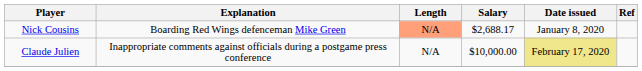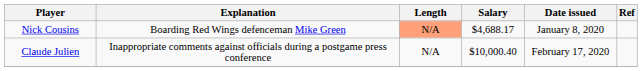Nick Cousins | Salary: $2,688.17 -> $4,688.17
Claude Julien | Salary: $10,000.00 -> $10,000.40
Claude Julien | Date issued: khaki background -> no background
